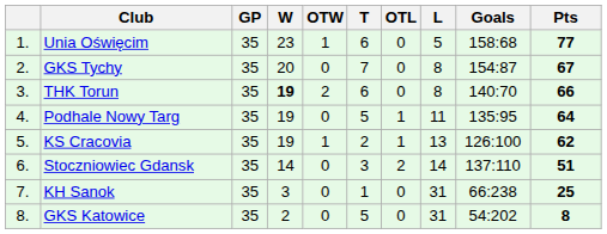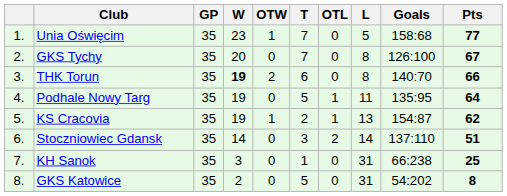Unia Oświęcim | T: 6 -> 7
GKS Tychy | Goals: 154:87 -> 126:100
KS Cracovia | Goals: 126:100 -> 154:87
